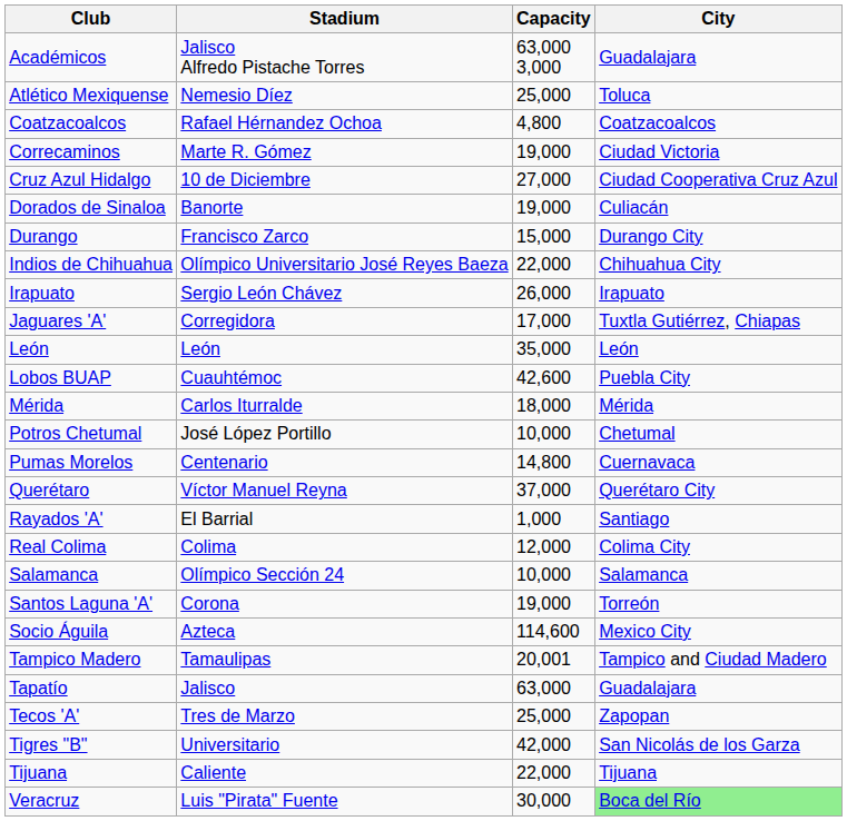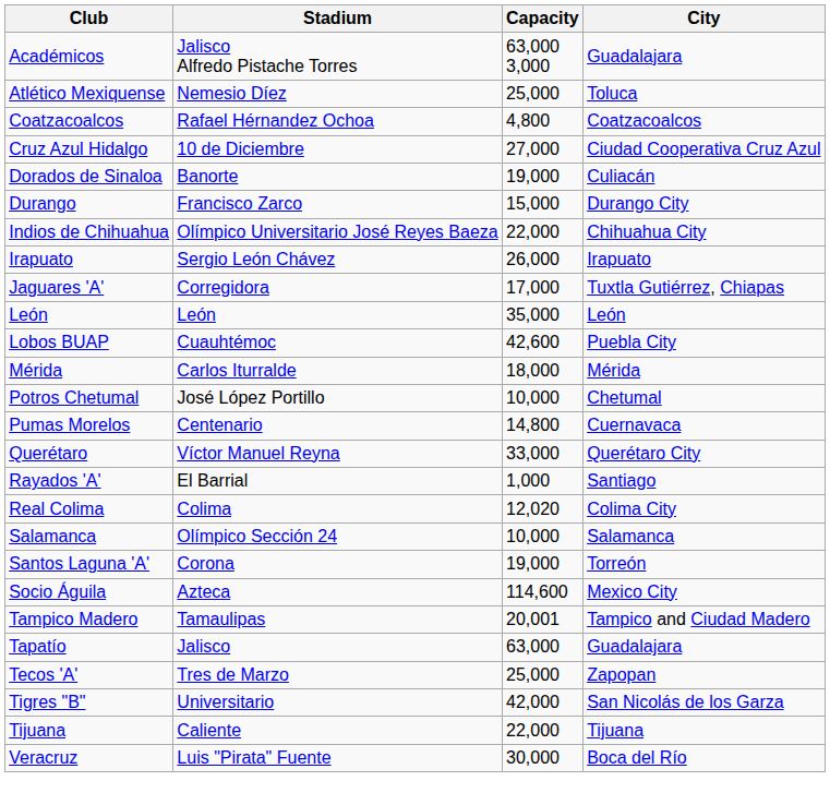- row: Correcaminos | Marte R. Gómez | 19,000 | Ciudad Victoria
Querétaro | Capacity: 37,000 -> 33,000
Real Colima | Capacity: 12,000 -> 12,020
Veracruz | City: lightgreen background -> no background
